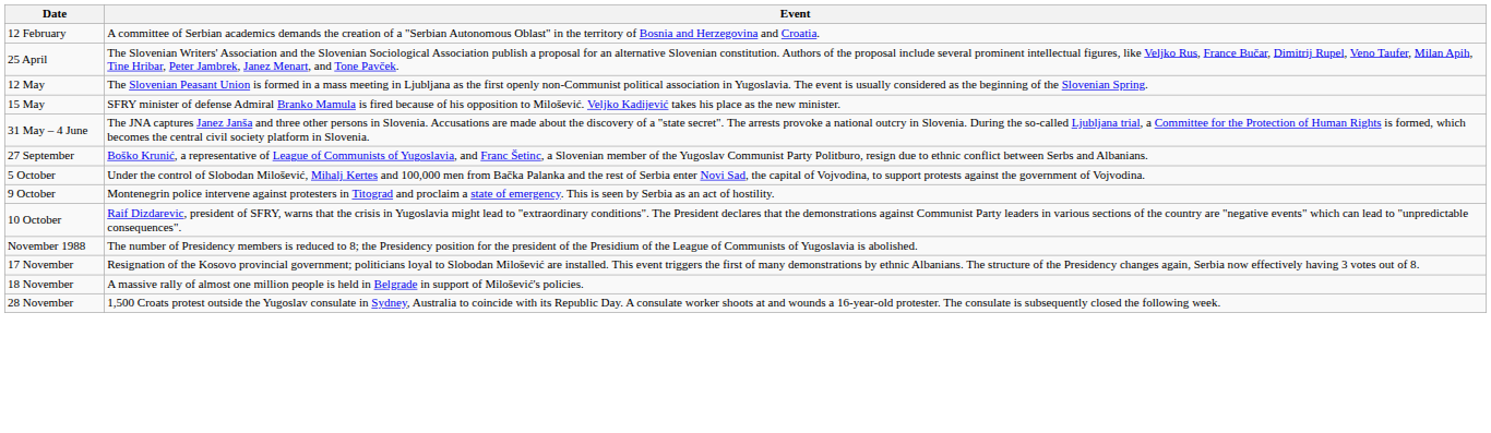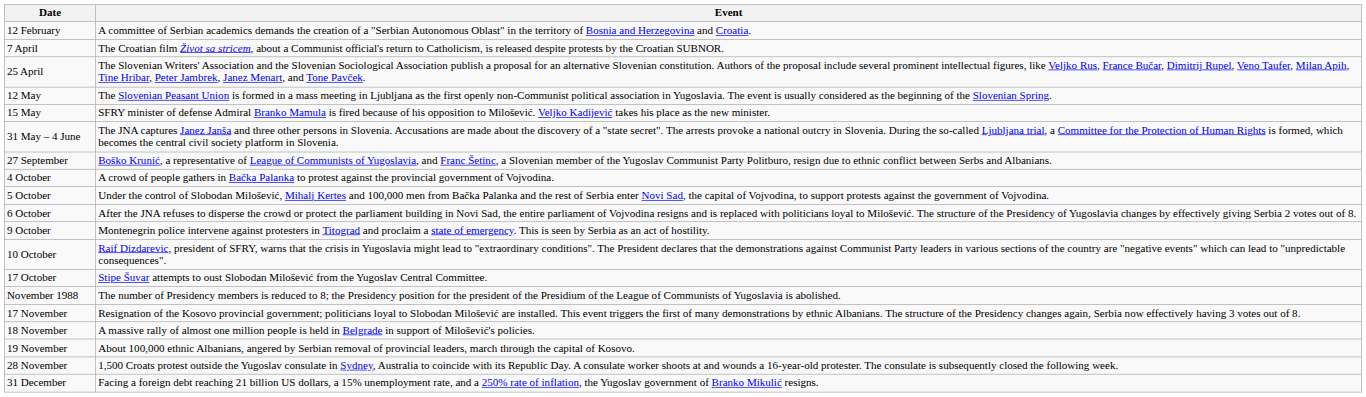+ row: 7 April | The Croatian film Život sa stricem, about a Communist official's return to Catholicism, is released despite protests by the Croatian SUBNOR.
+ row: 4 October | A crowd of people gathers in Bačka Palanka to protest against the provincial government of Vojvodina.
+ row: 6 October | After the JNA refuses to disperse the crowd or protect the parliament building in Novi Sad, the entire parliament of Vojvodina resigns and is replaced with politicians loyal to Milošević. The structure of the Presidency of Yugoslavia changes by effectively giving Serbia 2 votes out of 8.
+ row: 17 October | Stipe Šuvar attempts to oust Slobodan Milošević from the Yugoslav Central Committee.
+ row: 19 November | About 100,000 ethnic Albanians, angered by Serbian removal of provincial leaders, march through the capital of Kosovo.
+ row: 31 December | Facing a foreign debt reaching 21 billion US dollars, a 15% unemployment rate, and a 250% rate of inflation, the Yugoslav government of Branko Mikulić resigns.
